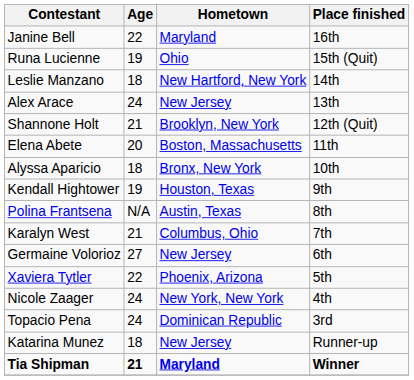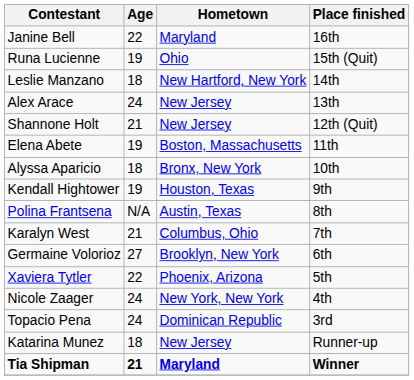Shannone Holt | Hometown: Brooklyn, New York -> New Jersey
Elena Abete | Age: 20 -> 19
Germaine Volorioz | Hometown: New Jersey -> Brooklyn, New York
